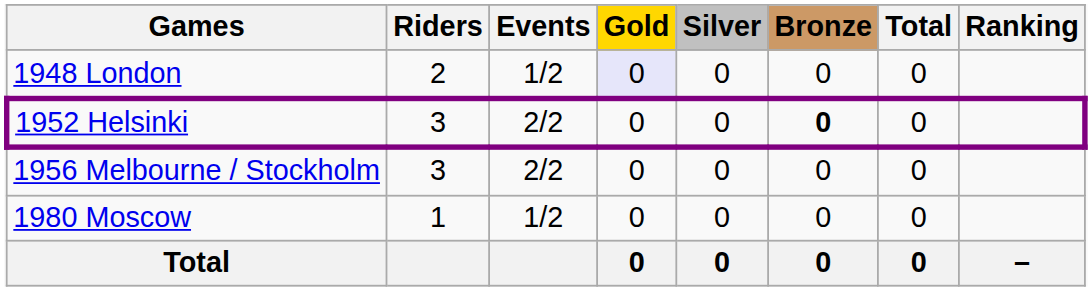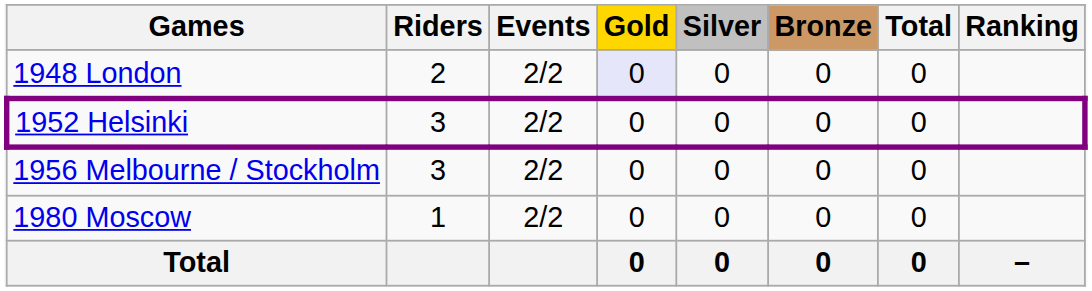1948 London | Events: 1/2 -> 2/2
1952 Helsinki | Bronze: bold -> normal
1980 Moscow | Events: 1/2 -> 2/2
